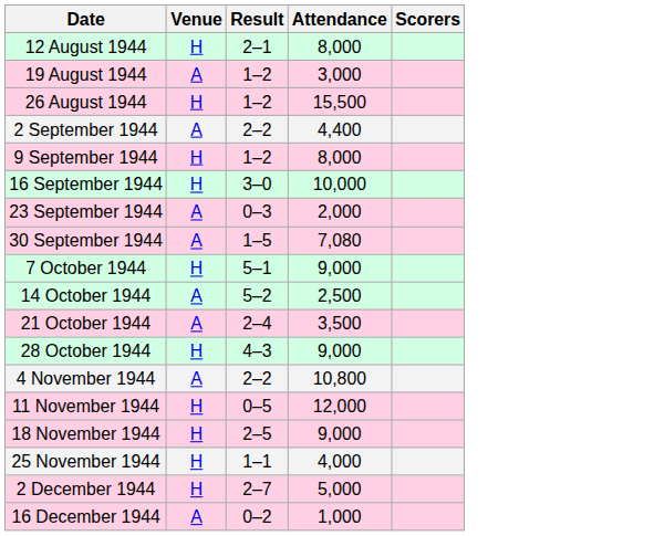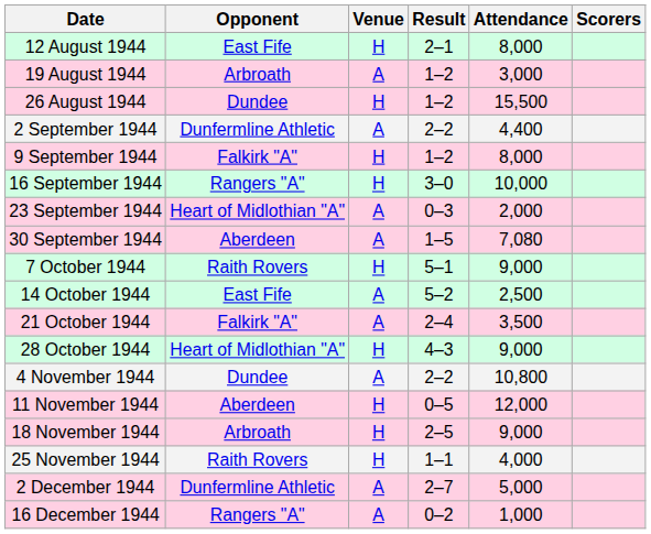+ column: Opponent | East Fife | Arbroath | Dundee | Dunfermline Athletic | Falkirk "A" | Rangers "A" | Heart of Midlothian "A" | Aberdeen | Raith Rovers | East Fife | Falkirk "A" | Heart of Midlothian "A" | Dundee | Aberdeen | Arbroath | Raith Rovers | Dunfermline Athletic | Rangers "A"
2 December 1944 | Venue: H -> A
